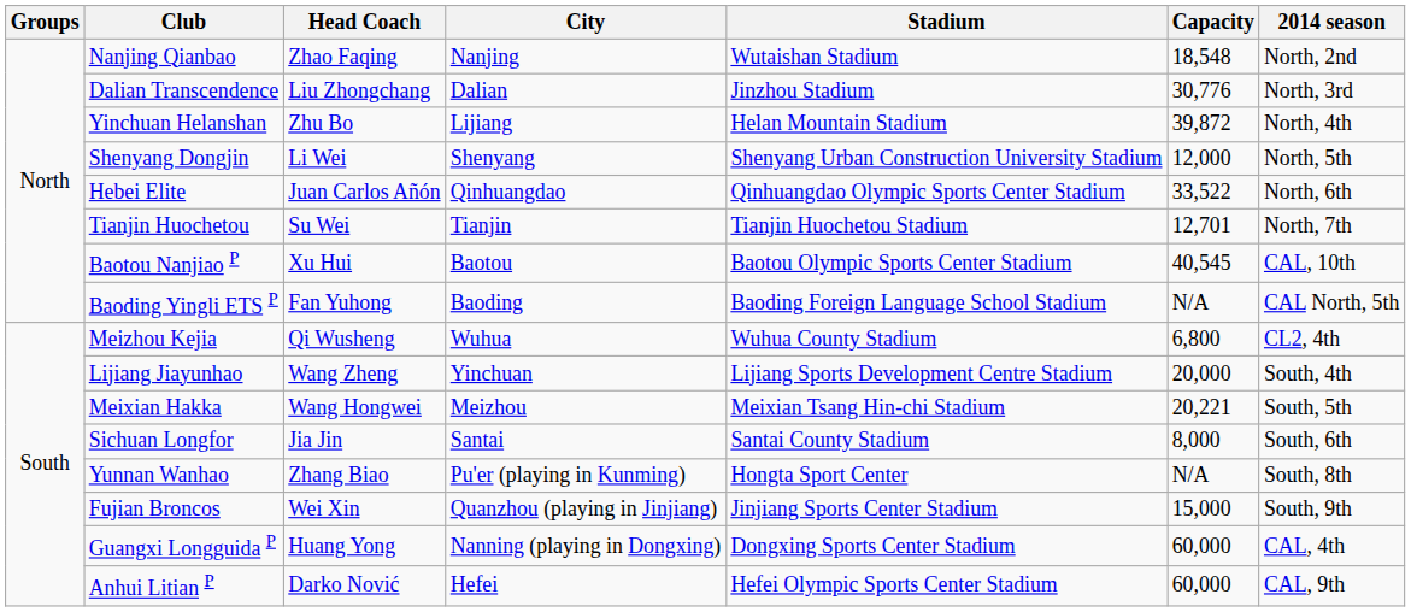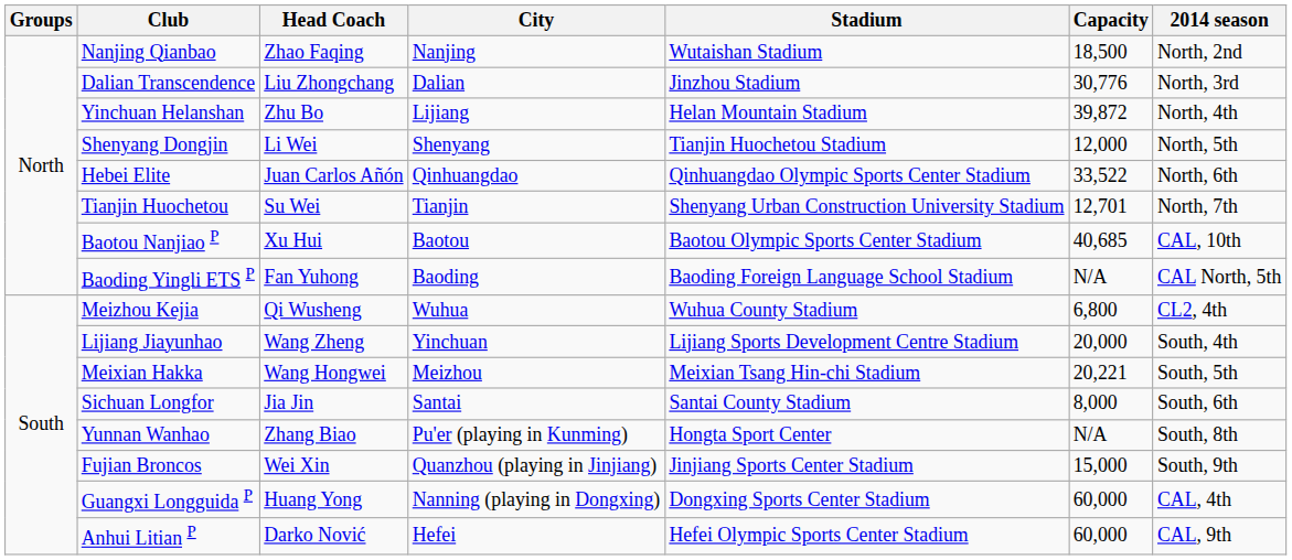Nanjing Qianbao | Capacity: 18,548 -> 18,500
Shenyang Dongjin | Stadium: Shenyang Urban Construction University Stadium -> Tianjin Huochetou Stadium
Tianjin Huochetou | Stadium: Tianjin Huochetou Stadium -> Shenyang Urban Construction University Stadium
Baotou Nanjiao P | Capacity: 40,545 -> 40,685
